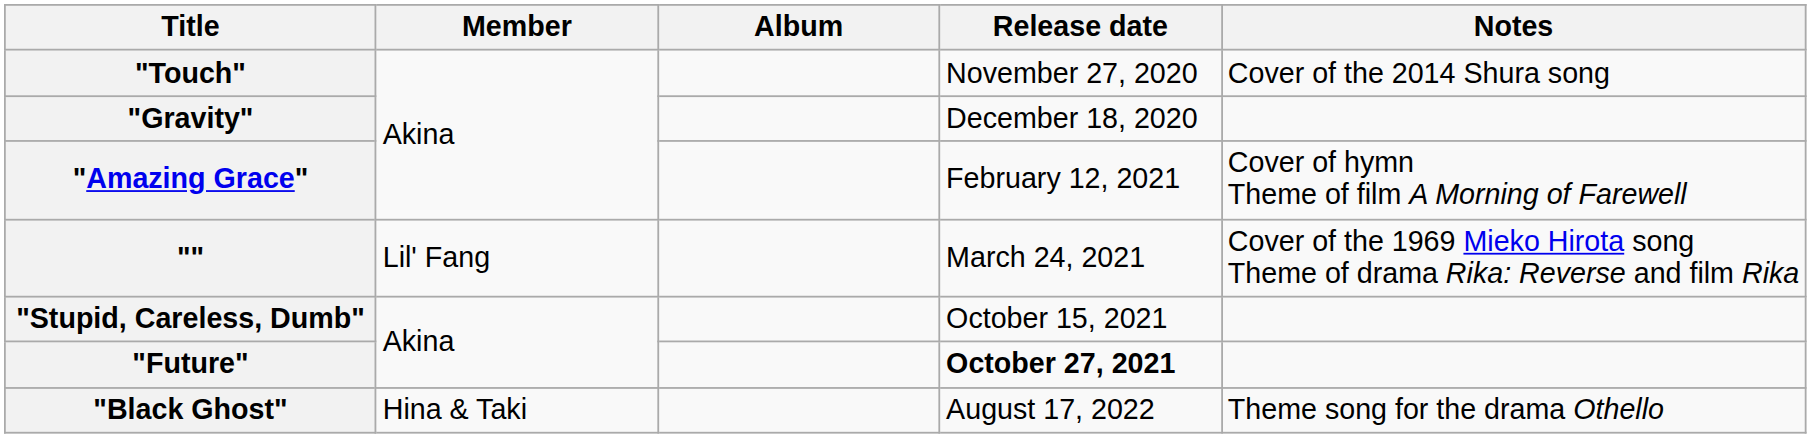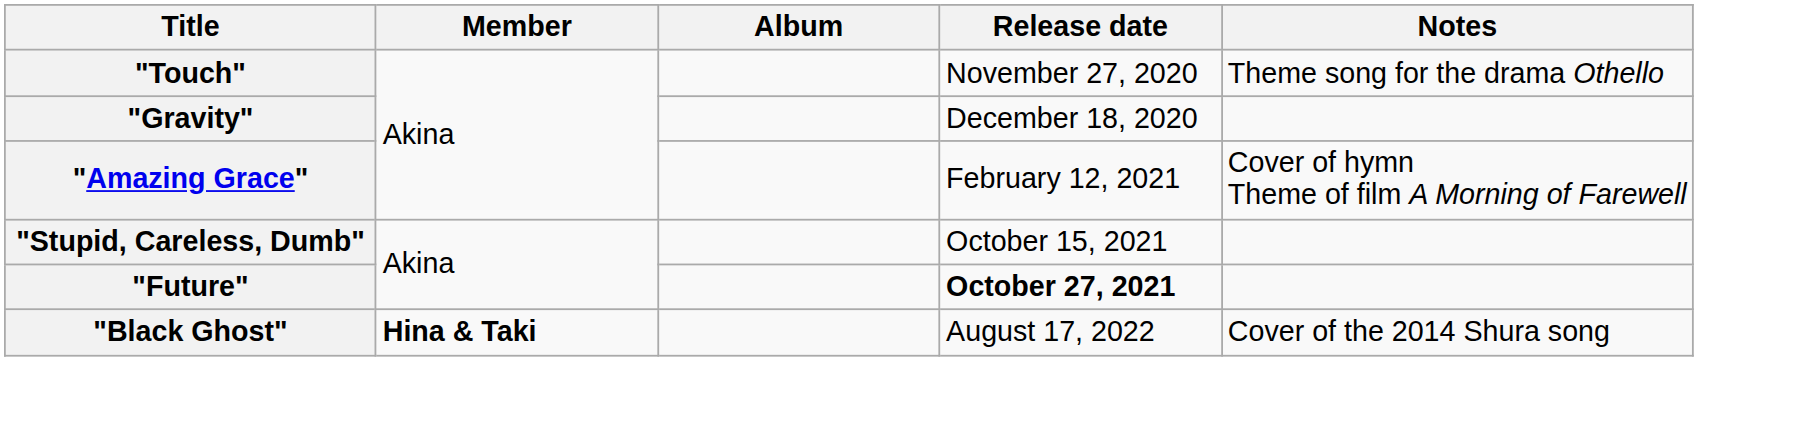"Touch" | Notes: Cover of the 2014 Shura song -> Theme song for the drama Othello
- row: "" | Lil' Fang | March 24, 2021 | Cover of the 1969 Mieko Hirota song Theme of drama Rika: Reverse and film Rika
"Black Ghost" | Member: normal -> bold
"Black Ghost" | Notes: Theme song for the drama Othello -> Cover of the 2014 Shura song
